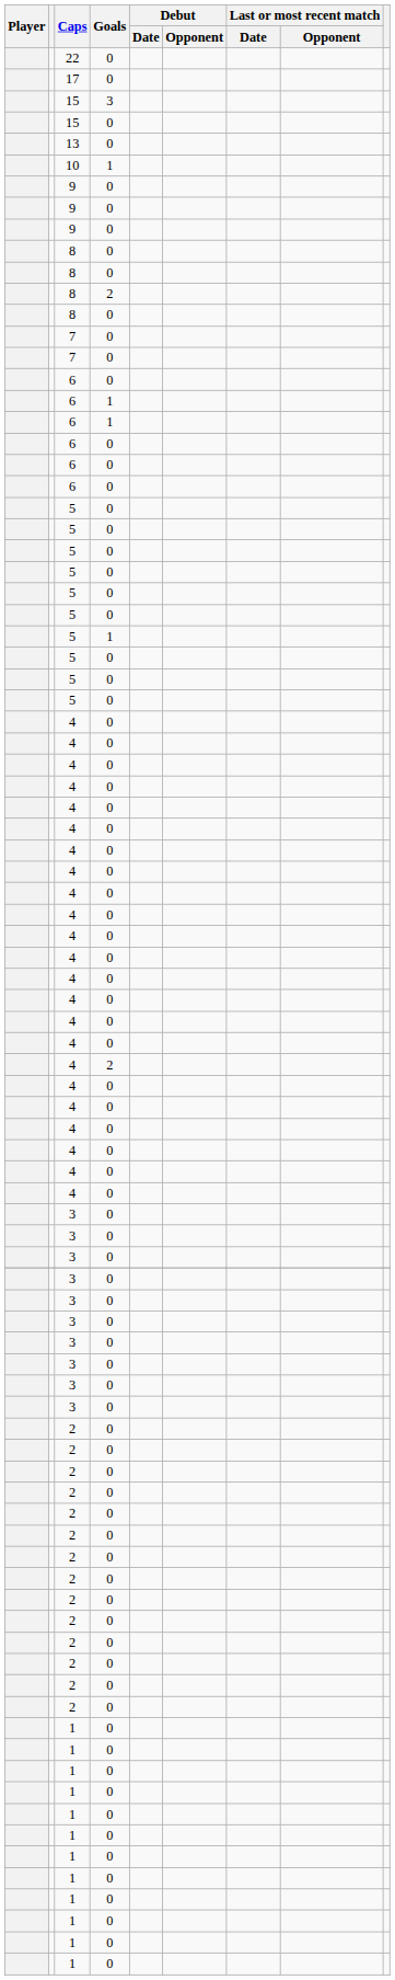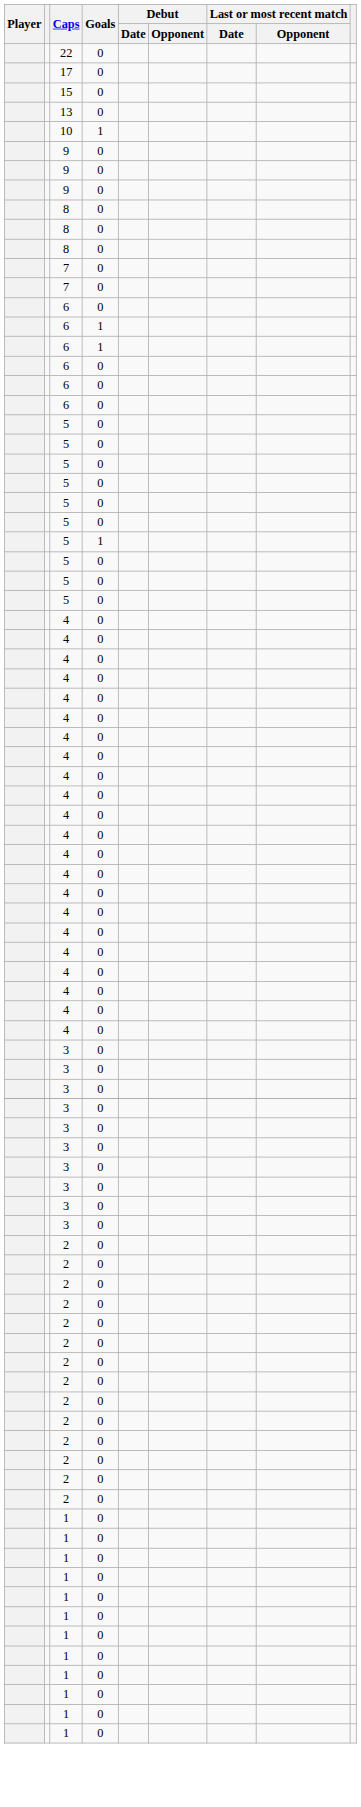- row: 15 | 3
- row: 8 | 2
- row: 4 | 2
